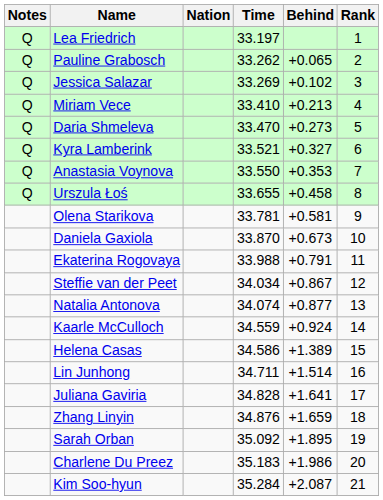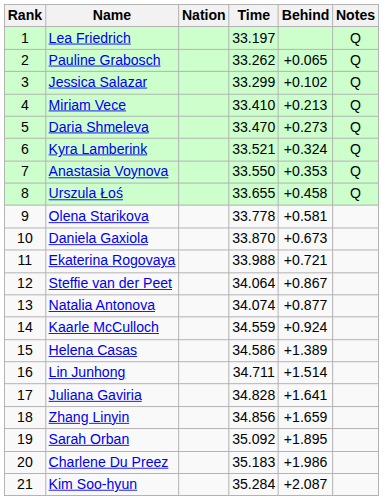columns swapped: Rank <-> Notes
Jessica Salazar | Time: 33.269 -> 33.299
Kyra Lamberink | Behind: +0.327 -> +0.324
Olena Starikova | Time: 33.781 -> 33.778
Ekaterina Rogovaya | Behind: +0.791 -> +0.721
Steffie van der Peet | Time: 34.034 -> 34.064
Zhang Linyin | Time: 34.876 -> 34.856
